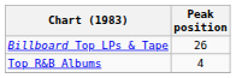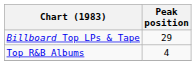Billboard Top LPs & Tape | Peak position: 26 -> 29
